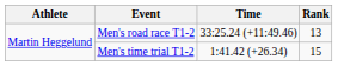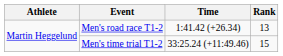Men's road race T1-2 | Time: 33:25.24 (+11:49.46) -> 1:41.42 (+26.34)
Men's time trial T1-2 | Time: 1:41.42 (+26.34) -> 33:25.24 (+11:49.46)
